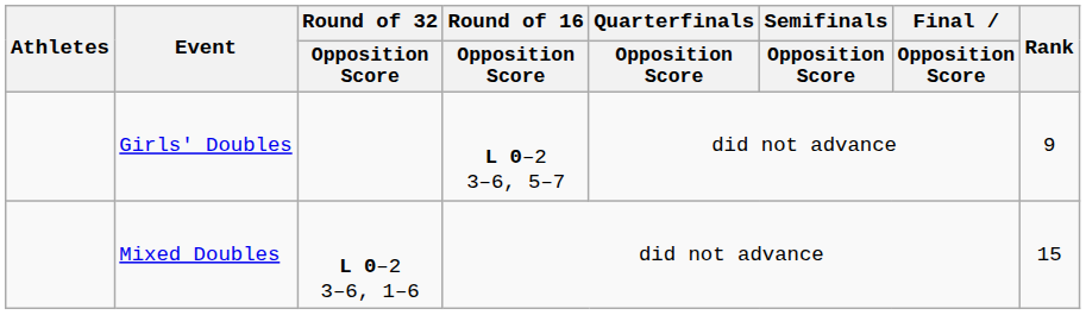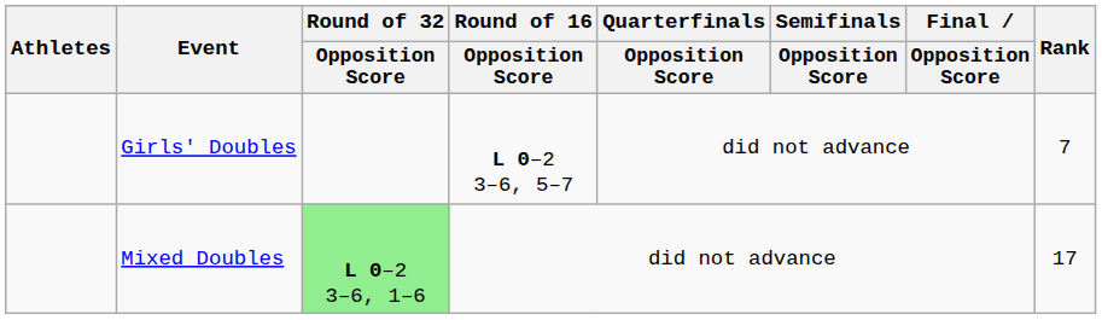Girls' Doubles | Rank: 9 -> 7
Mixed Doubles | Round of 32 / Opposition Score: no background -> lightgreen background
Mixed Doubles | Rank: 15 -> 17
